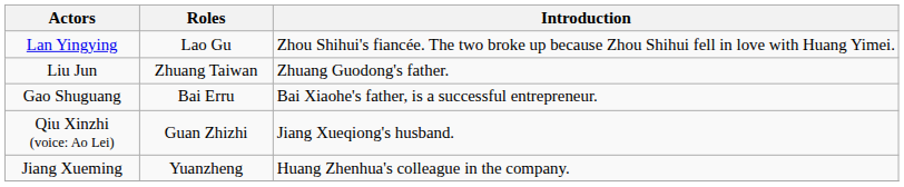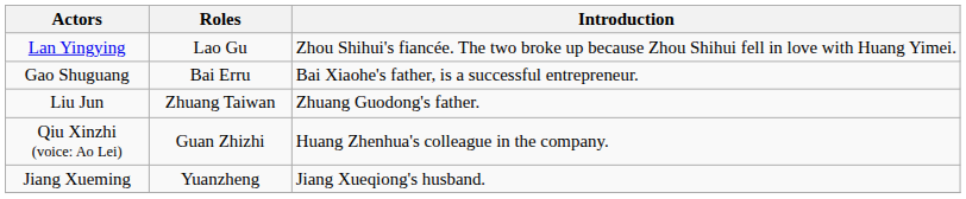rows swapped: Liu Jun <-> Gao Shuguang
Qiu Xinzhi (voice: Ao Lei) | Introduction: Jiang Xueqiong's husband. -> Huang Zhenhua's colleague in the company.
Jiang Xueming | Introduction: Huang Zhenhua's colleague in the company. -> Jiang Xueqiong's husband.
